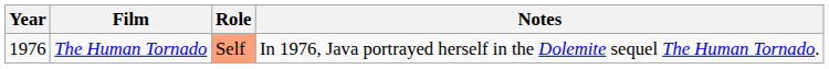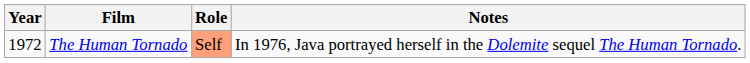The Human Tornado | Year: 1976 -> 1972
